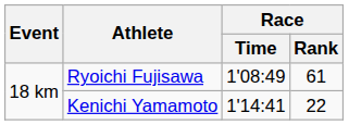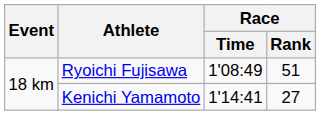Ryoichi Fujisawa | Race / Rank: 61 -> 51
Kenichi Yamamoto | Race / Rank: 22 -> 27
